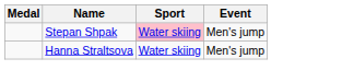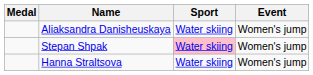+ row: Aliaksandra Danisheuskaya | Water skiing | Women's jump
Stepan Shpak | Event: Men's jump -> Women's jump
Hanna Straltsova | Event: Men's jump -> Women's jump
